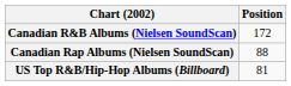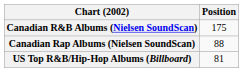Canadian R&B Albums (Nielsen SoundScan) | Position: 172 -> 175
